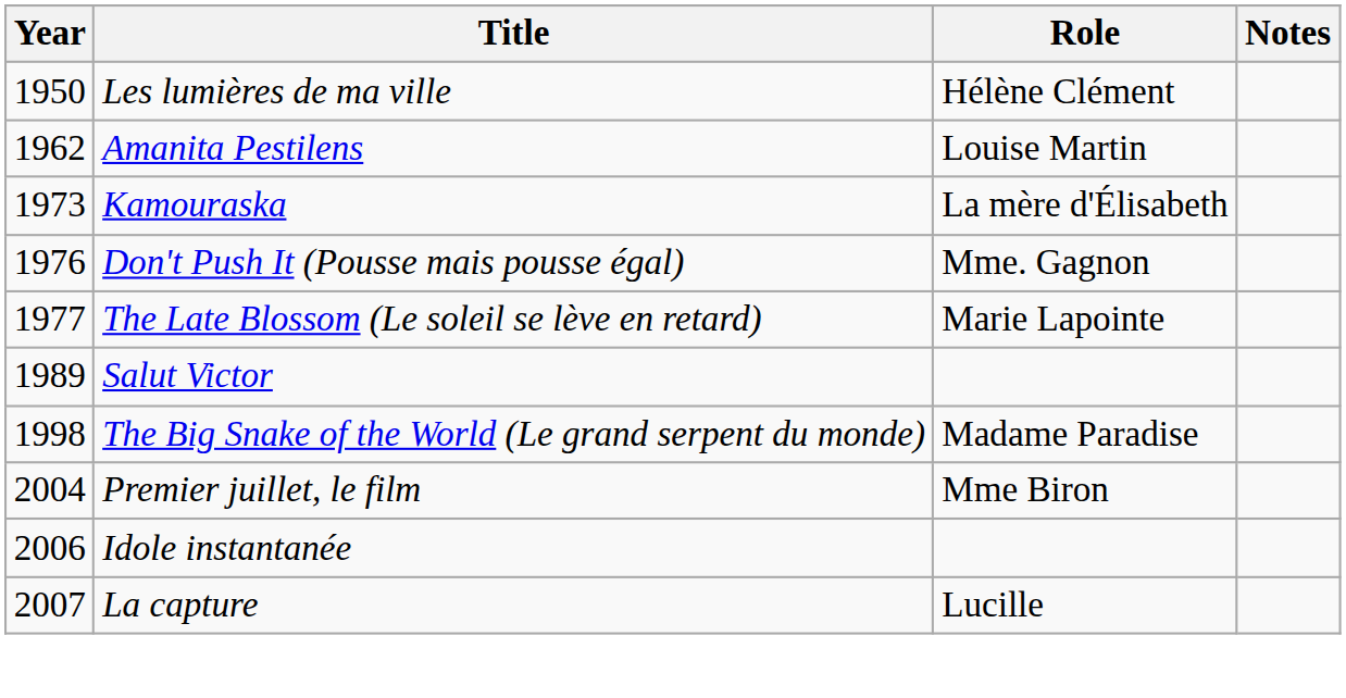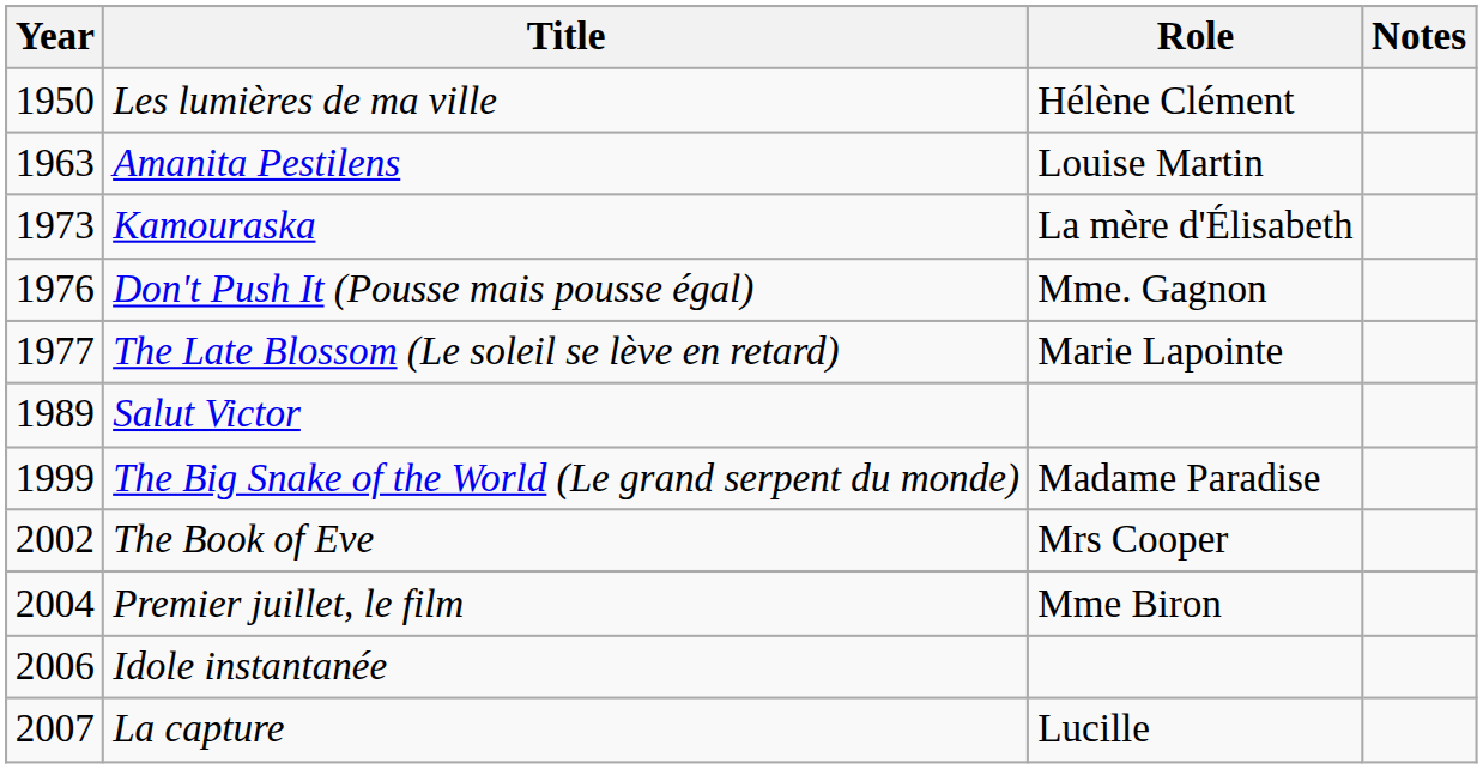Amanita Pestilens | Year: 1962 -> 1963
The Big Snake of the World (Le grand serpent du monde) | Year: 1998 -> 1999
+ row: 2002 | The Book of Eve | Mrs Cooper
